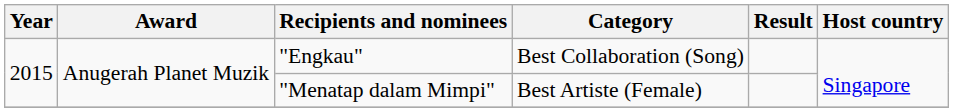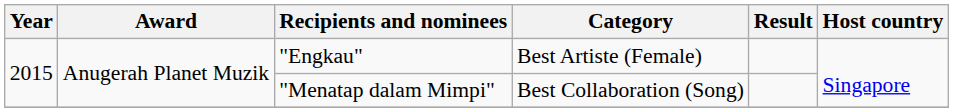"Engkau" | Category: Best Collaboration (Song) -> Best Artiste (Female)
"Menatap dalam Mimpi" | Category: Best Artiste (Female) -> Best Collaboration (Song)
